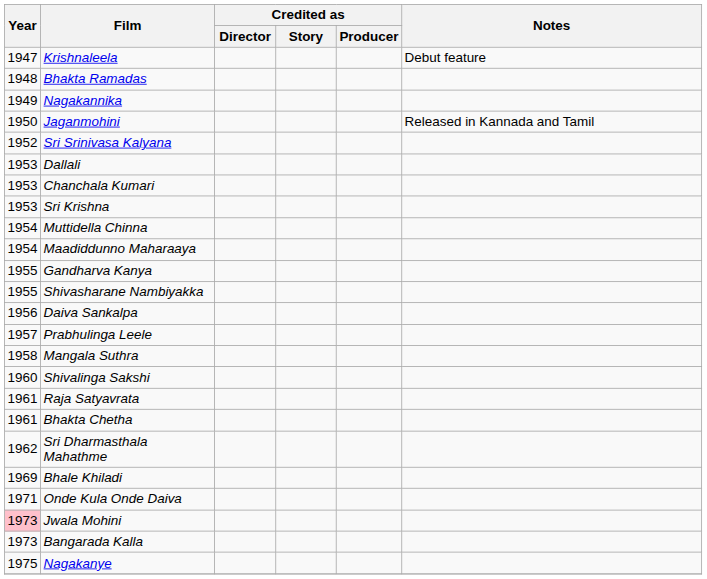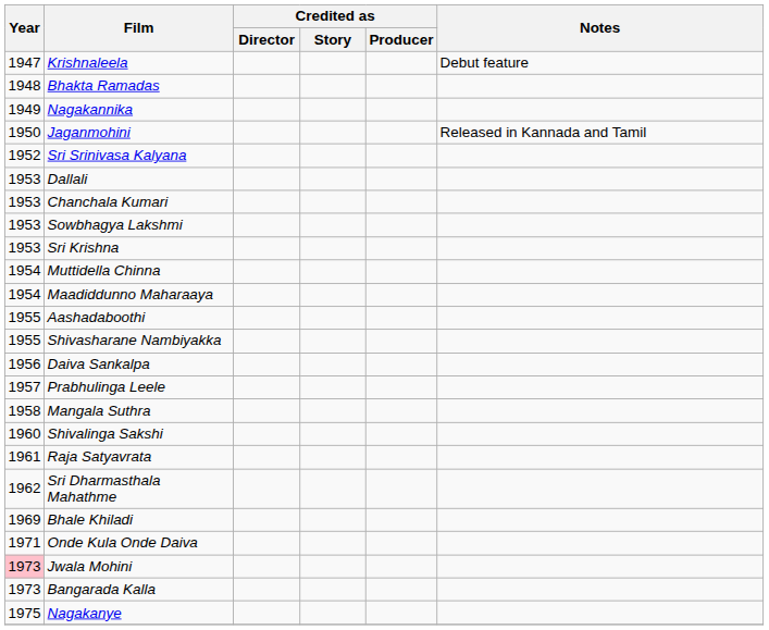+ row: 1953 | Sowbhagya Lakshmi
- row: 1955 | Gandharva Kanya
+ row: 1955 | Aashadaboothi
- row: 1961 | Bhakta Chetha
